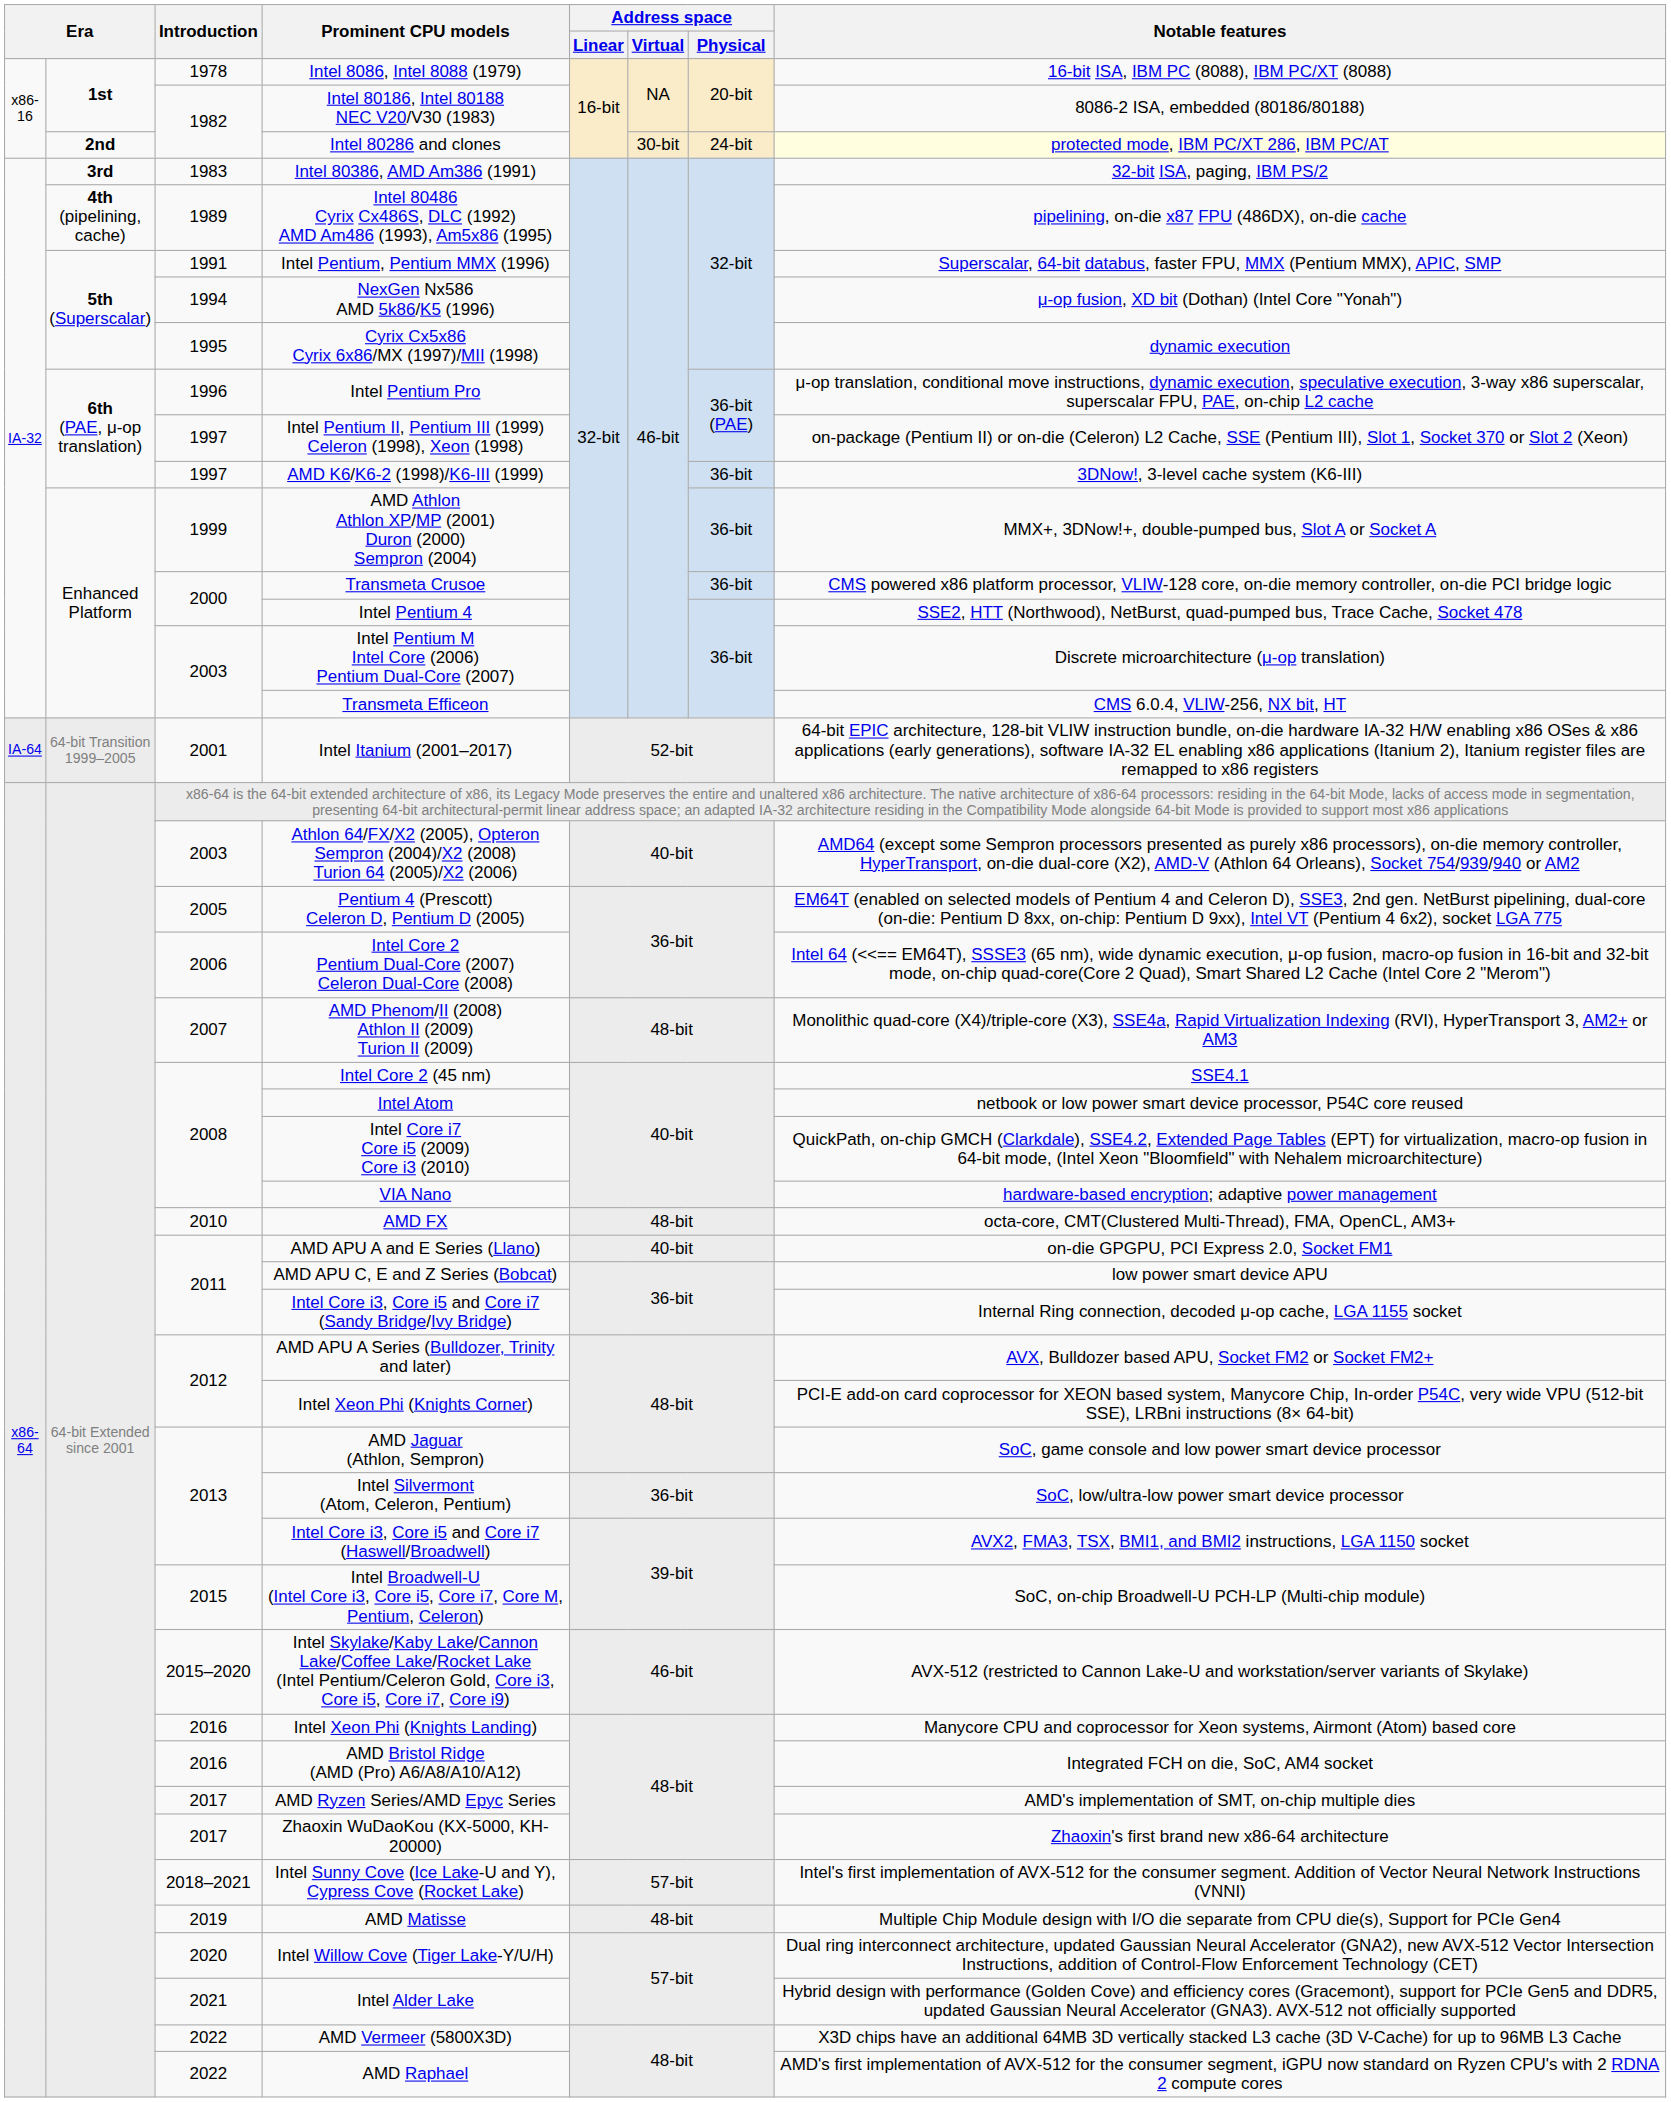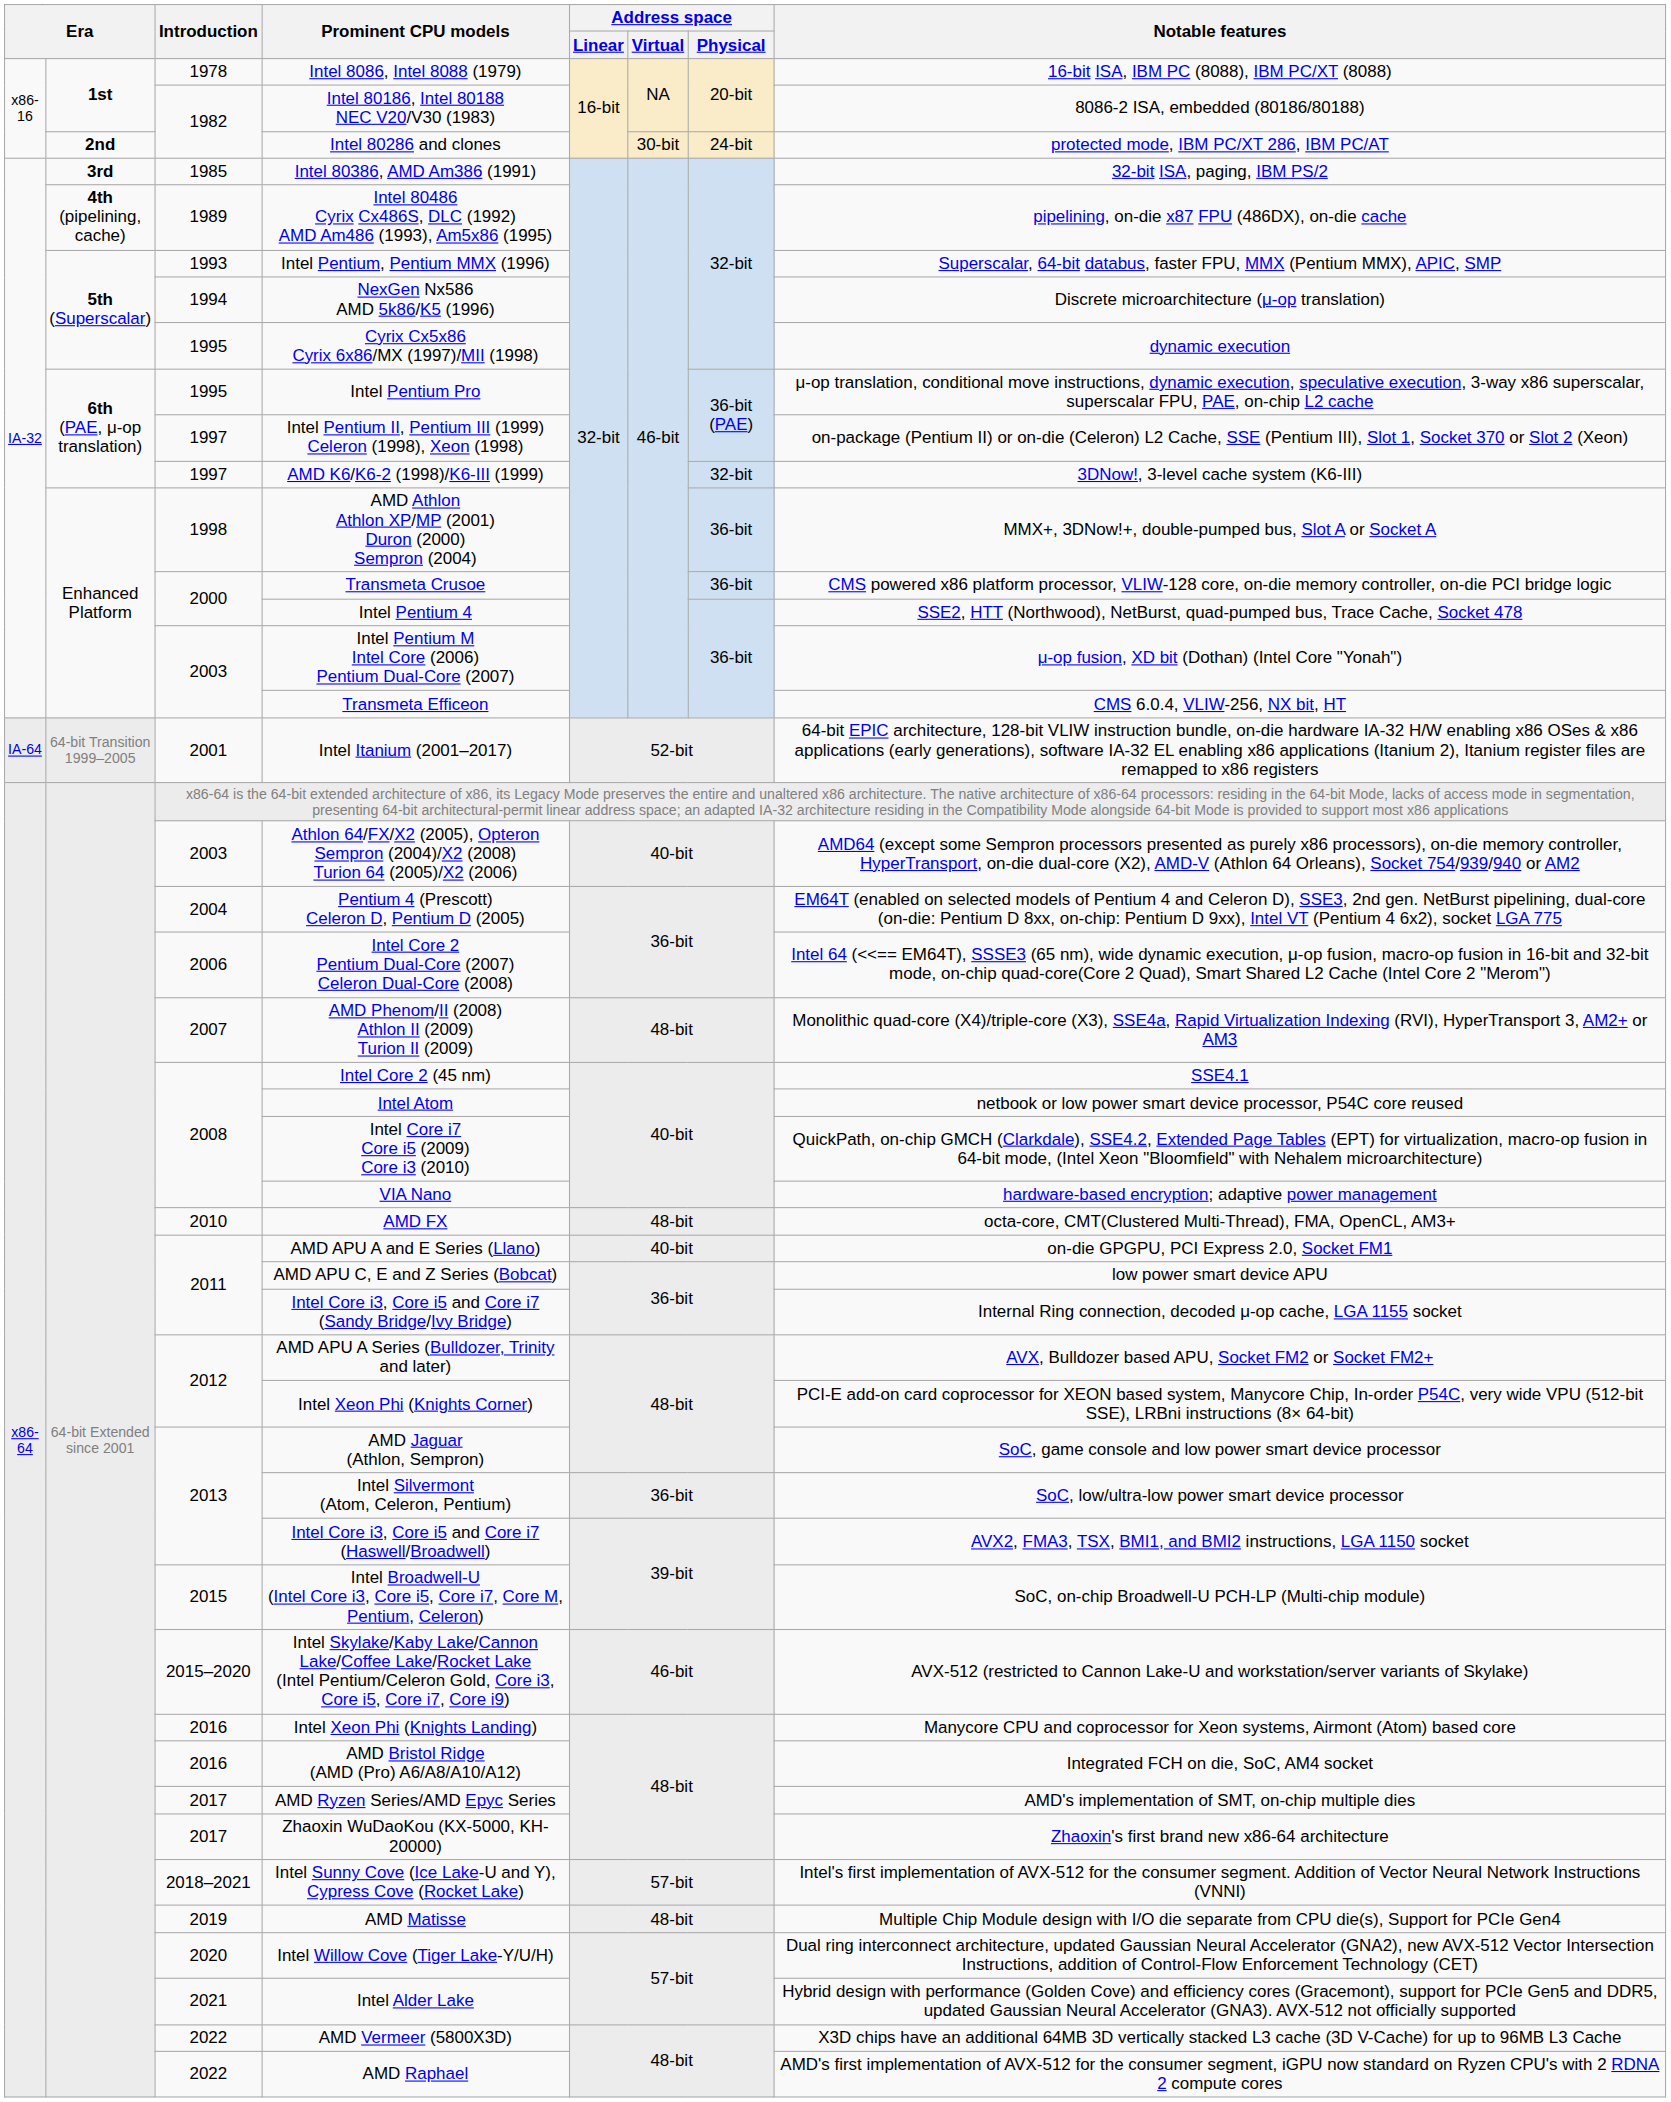Intel 80286 and clones | Notable features: lightyellow background -> no background
Intel 80386, AMD Am386 (1991) | Introduction: 1983 -> 1985
Intel Pentium, Pentium MMX (1996) | Introduction: 1991 -> 1993
NexGen Nx586 AMD 5k86/K5 (1996) | Notable features: μ-op fusion, XD bit (Dothan) (Intel Core "Yonah") -> Discrete microarchitecture (μ-op translation)
Intel Pentium Pro | Introduction: 1996 -> 1995
AMD K6/K6-2 (1998)/K6-III (1999) | Address space / Physical: 36-bit -> 32-bit
AMD Athlon Athlon XP/MP (2001) Duron (2000) Sempron (2004) | Introduction: 1999 -> 1998
Intel Pentium M Intel Core (2006) Pentium Dual-Core (2007) | Notable features: Discrete microarchitecture (μ-op translation) -> μ-op fusion, XD bit (Dothan) (Intel Core "Yonah")
Pentium 4 (Prescott) Celeron D, Pentium D (2005) | Introduction: 2005 -> 2004
